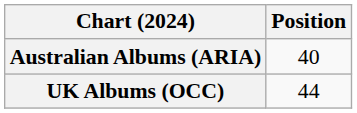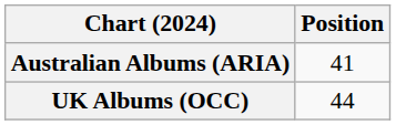Australian Albums (ARIA) | Position: 40 -> 41
